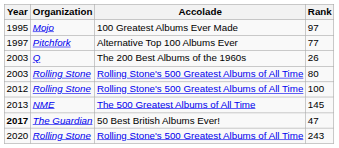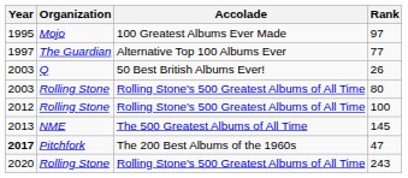77 | Organization: Pitchfork -> The Guardian
26 | Accolade: The 200 Best Albums of the 1960s -> 50 Best British Albums Ever!
47 | Organization: The Guardian -> Pitchfork
47 | Accolade: 50 Best British Albums Ever! -> The 200 Best Albums of the 1960s
